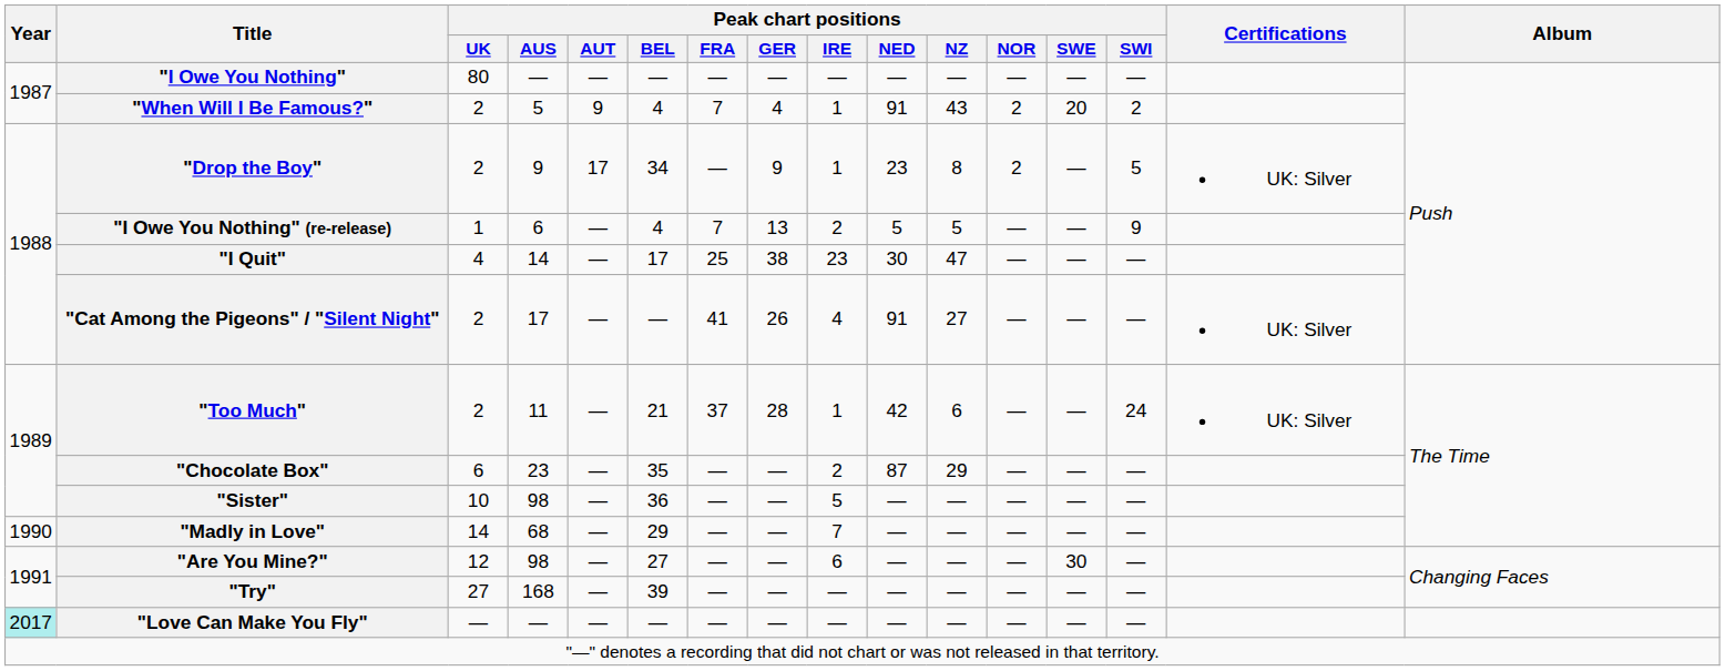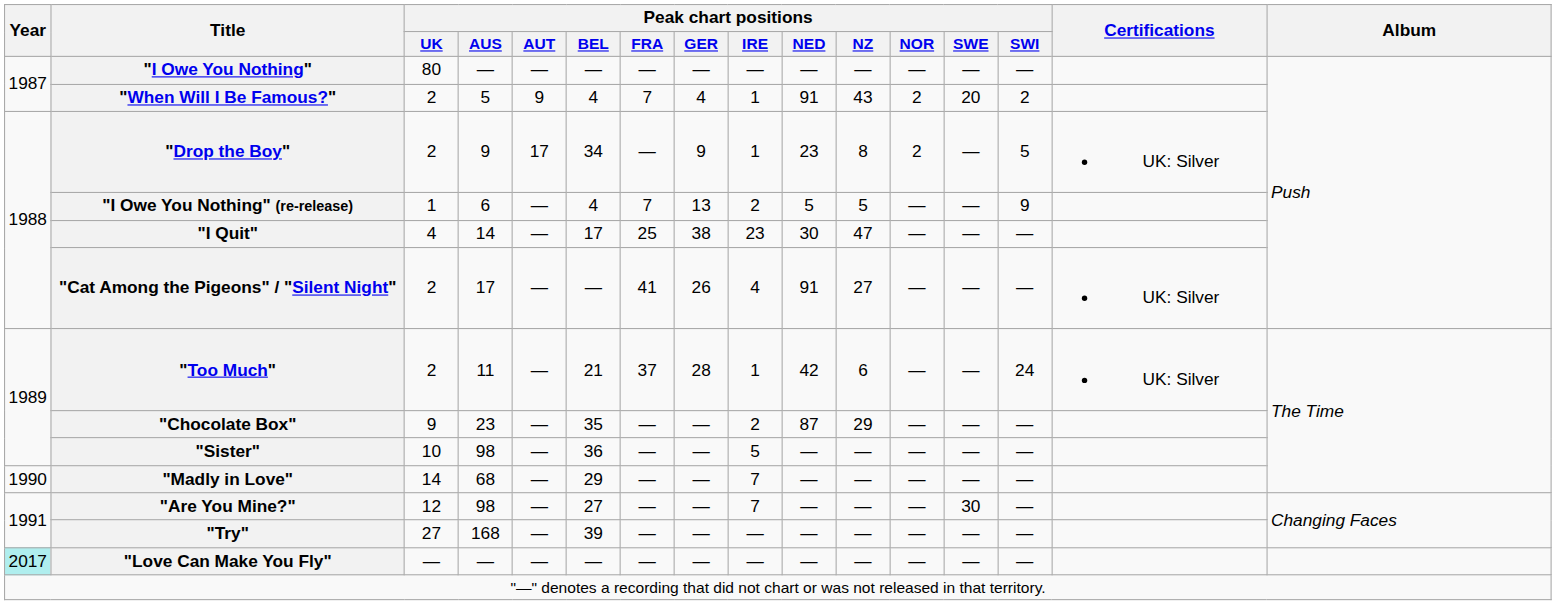"Chocolate Box" | Peak chart positions / UK: 6 -> 9
"Are You Mine?" | Peak chart positions / IRE: 6 -> 7
